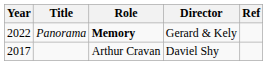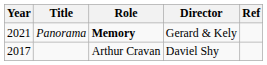Panorama | Year: 2022 -> 2021
